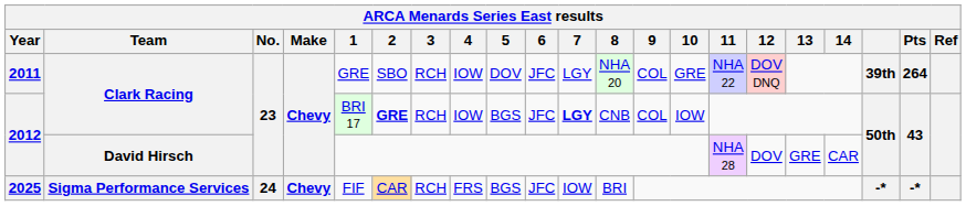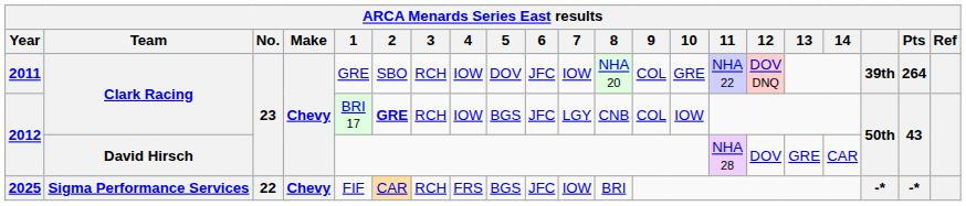2011 | 7: LGY -> IOW
2012 / Clark Racing | 7: bold -> normal
2025 | No.: 24 -> 22
